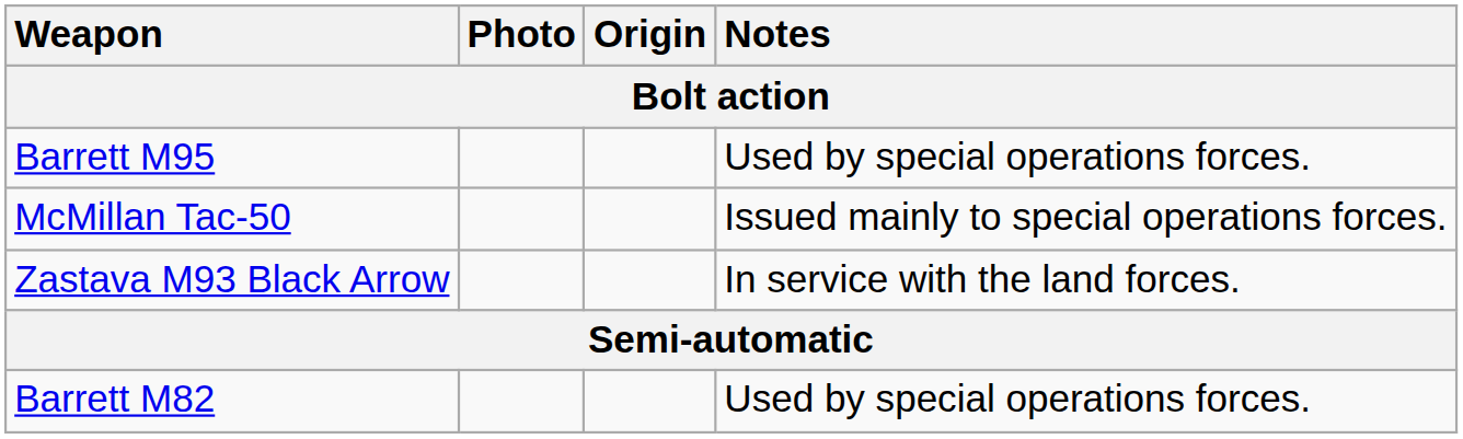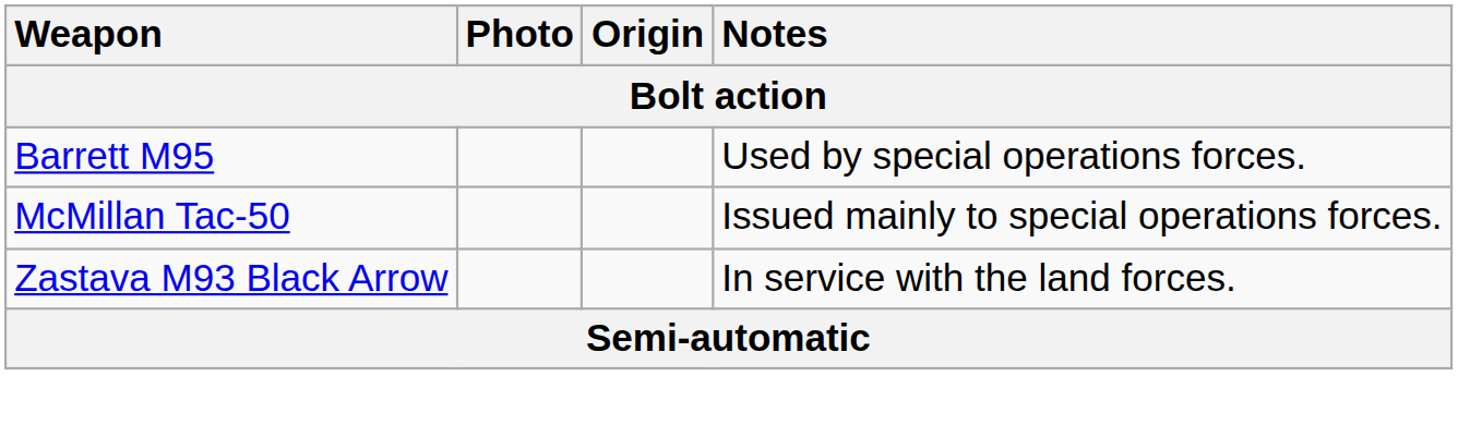- row: Barrett M82 | Used by special operations forces.
